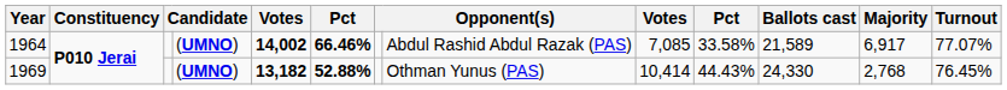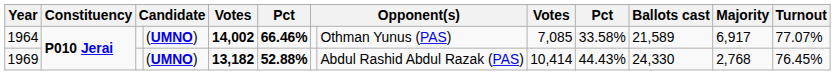1964 | column 8: Abdul Rashid Abdul Razak (PAS) -> Othman Yunus (PAS)
1969 | column 8: Othman Yunus (PAS) -> Abdul Rashid Abdul Razak (PAS)
